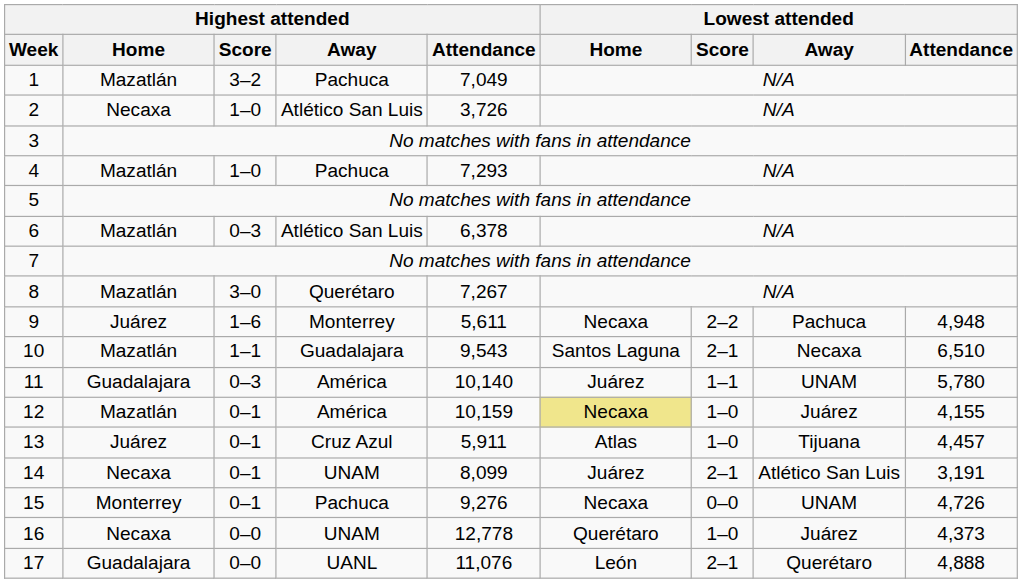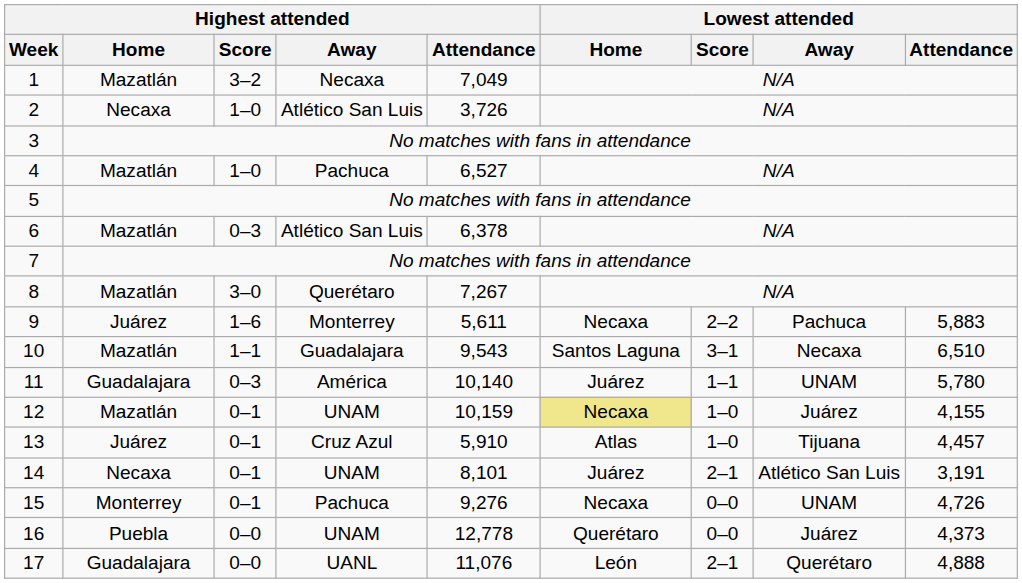1 | Highest attended / Away: Pachuca -> Necaxa
4 | Highest attended / Attendance: 7,293 -> 6,527
9 | Lowest attended / Attendance: 4,948 -> 5,883
10 | Lowest attended / Score: 2–1 -> 3–1
12 | Highest attended / Away: América -> UNAM
13 | Highest attended / Attendance: 5,911 -> 5,910
14 | Highest attended / Attendance: 8,099 -> 8,101
16 | Highest attended / Home: Necaxa -> Puebla
16 | Lowest attended / Score: 1–0 -> 0–0
